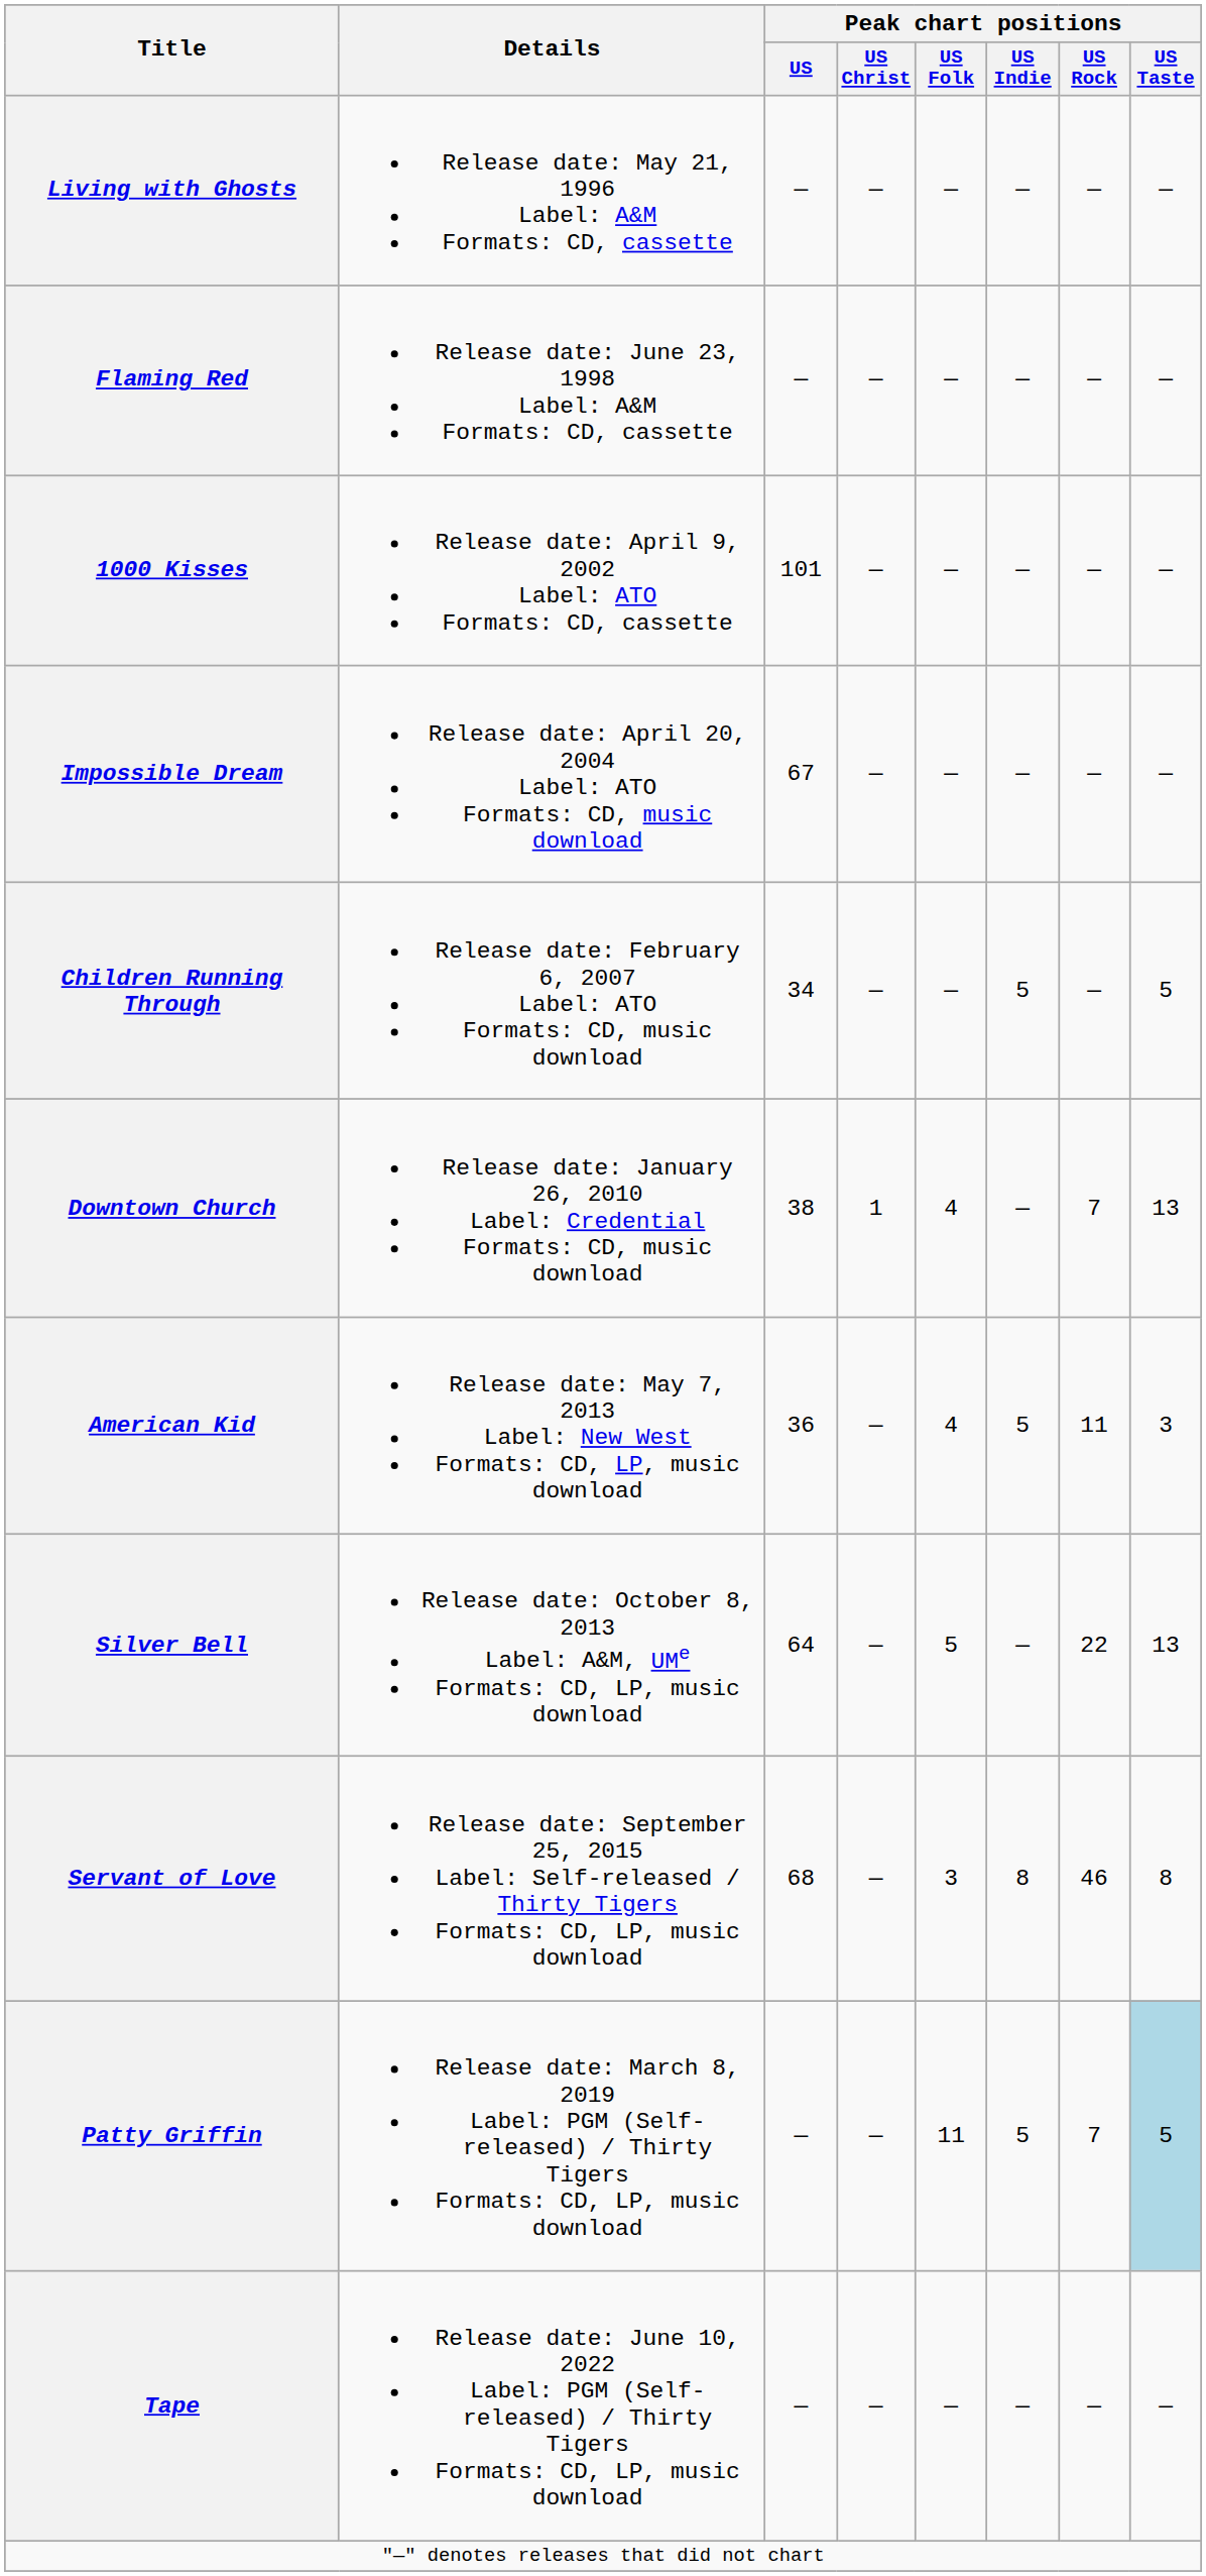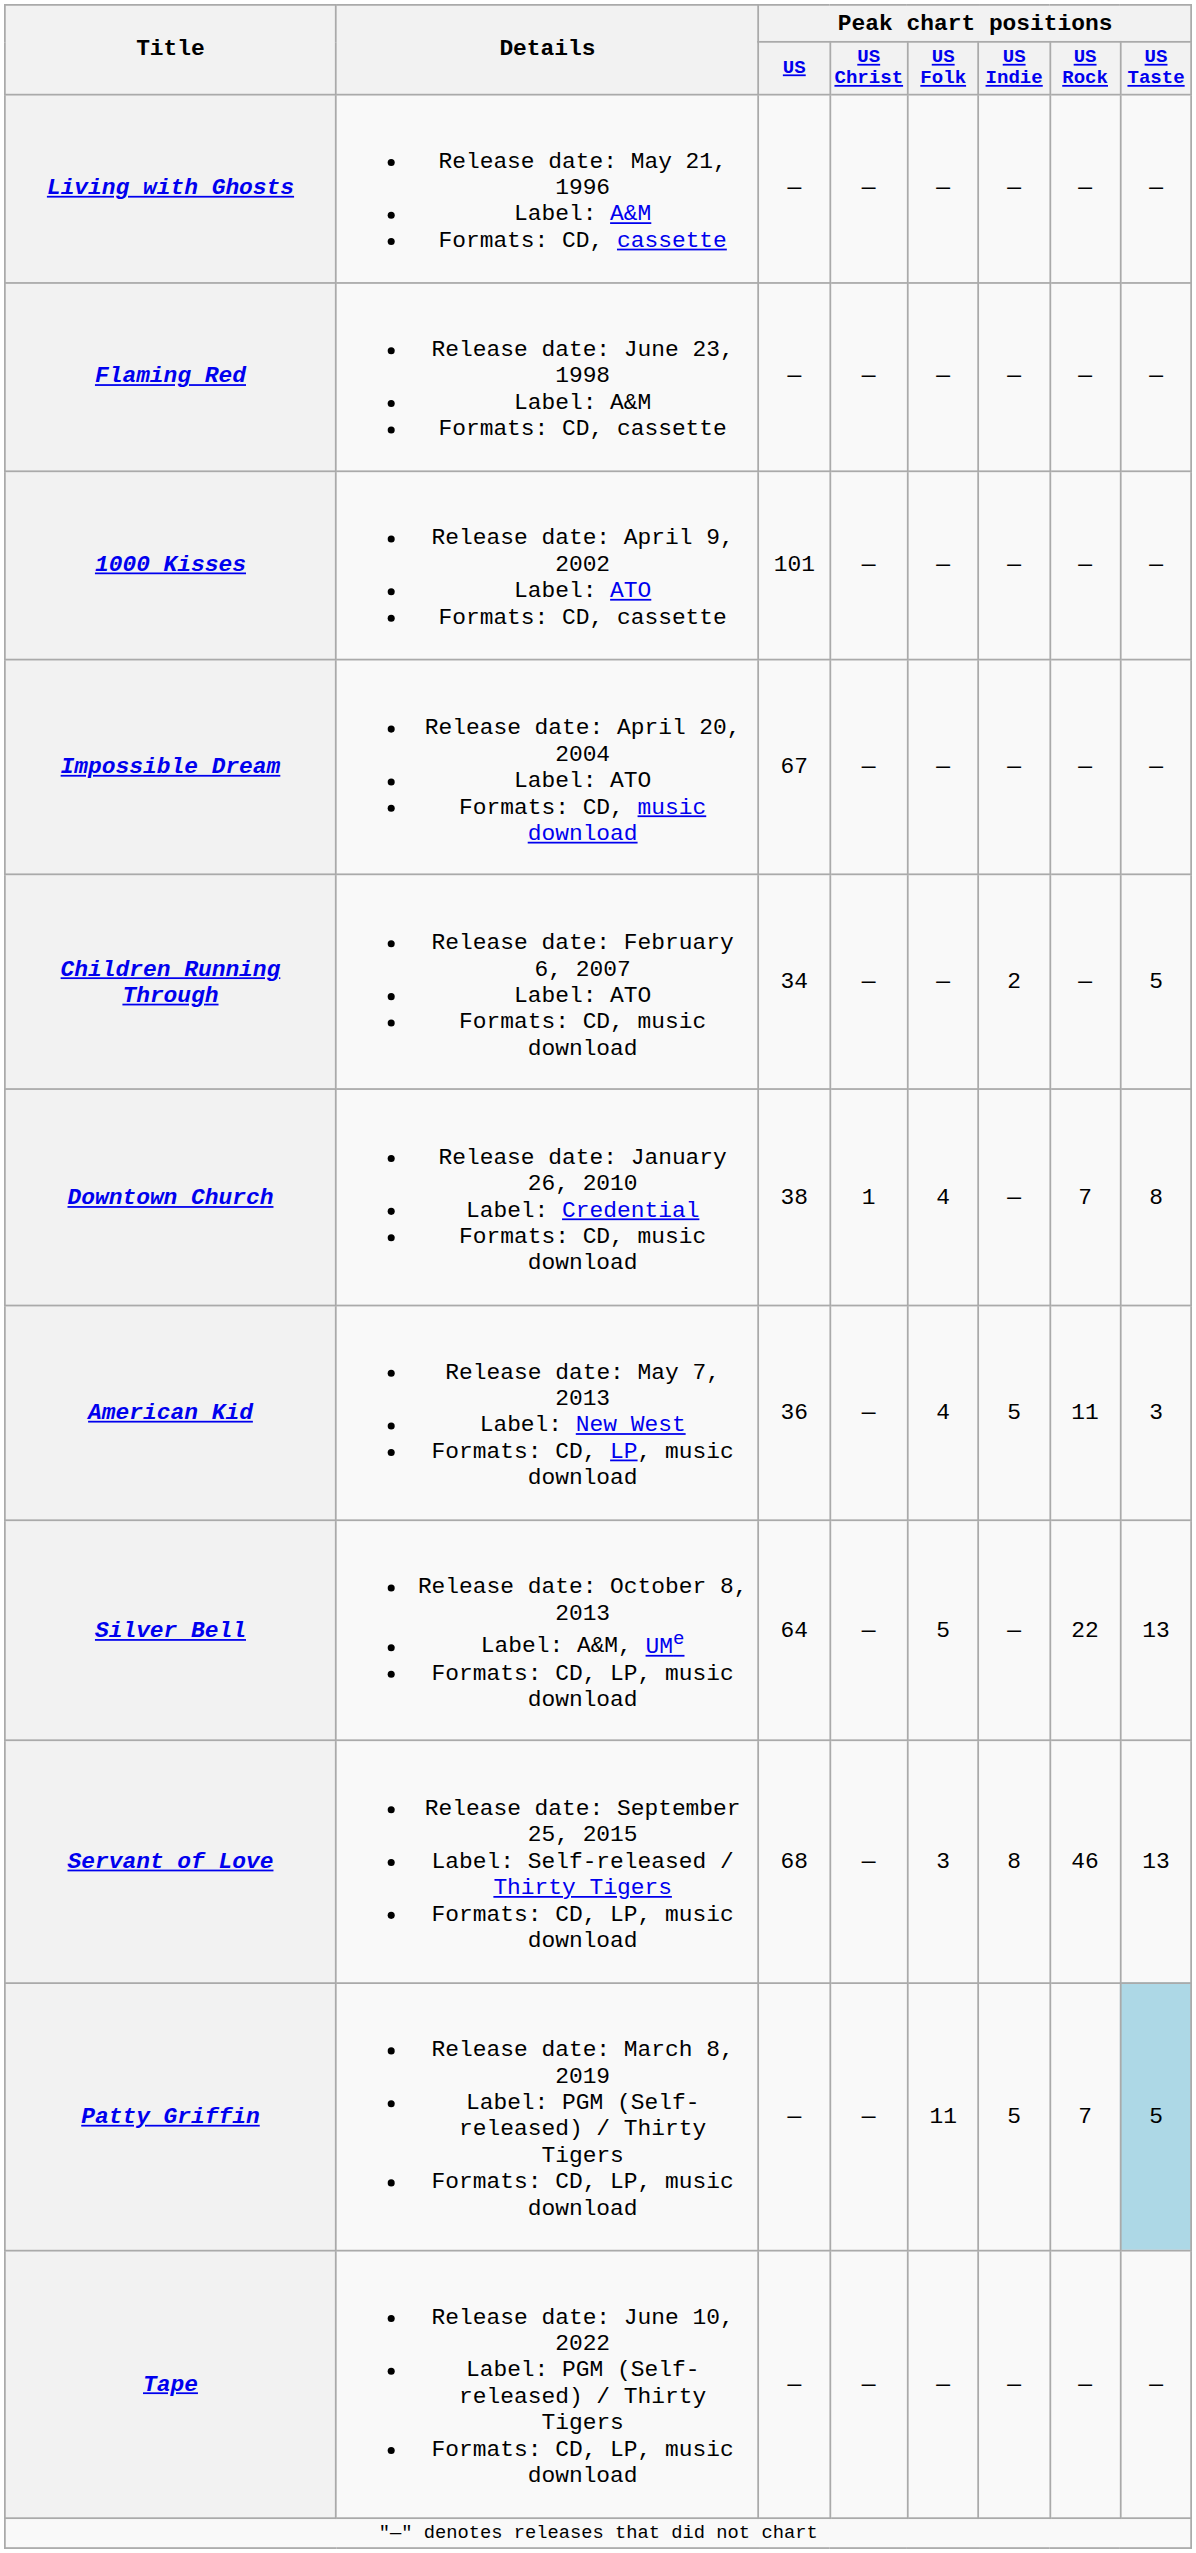Children Running Through | Peak chart positions / US Indie: 5 -> 2
Downtown Church | Peak chart positions / US Taste: 13 -> 8
Servant of Love | Peak chart positions / US Taste: 8 -> 13
